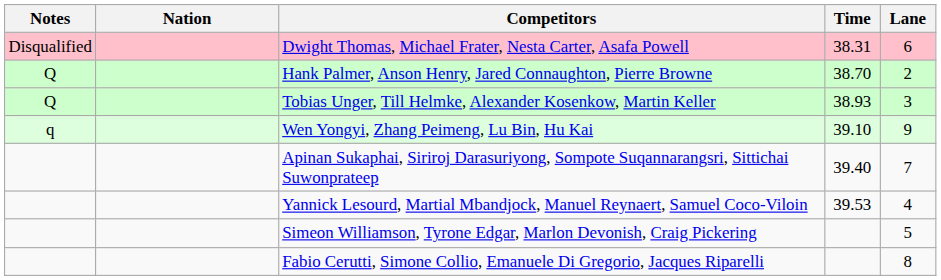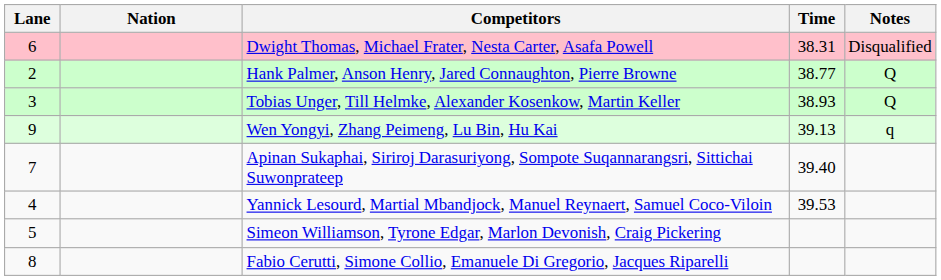columns swapped: Lane <-> Notes
Hank Palmer, Anson Henry, Jared Connaughton, Pierre Browne | Time: 38.70 -> 38.77
Wen Yongyi, Zhang Peimeng, Lu Bin, Hu Kai | Time: 39.10 -> 39.13
